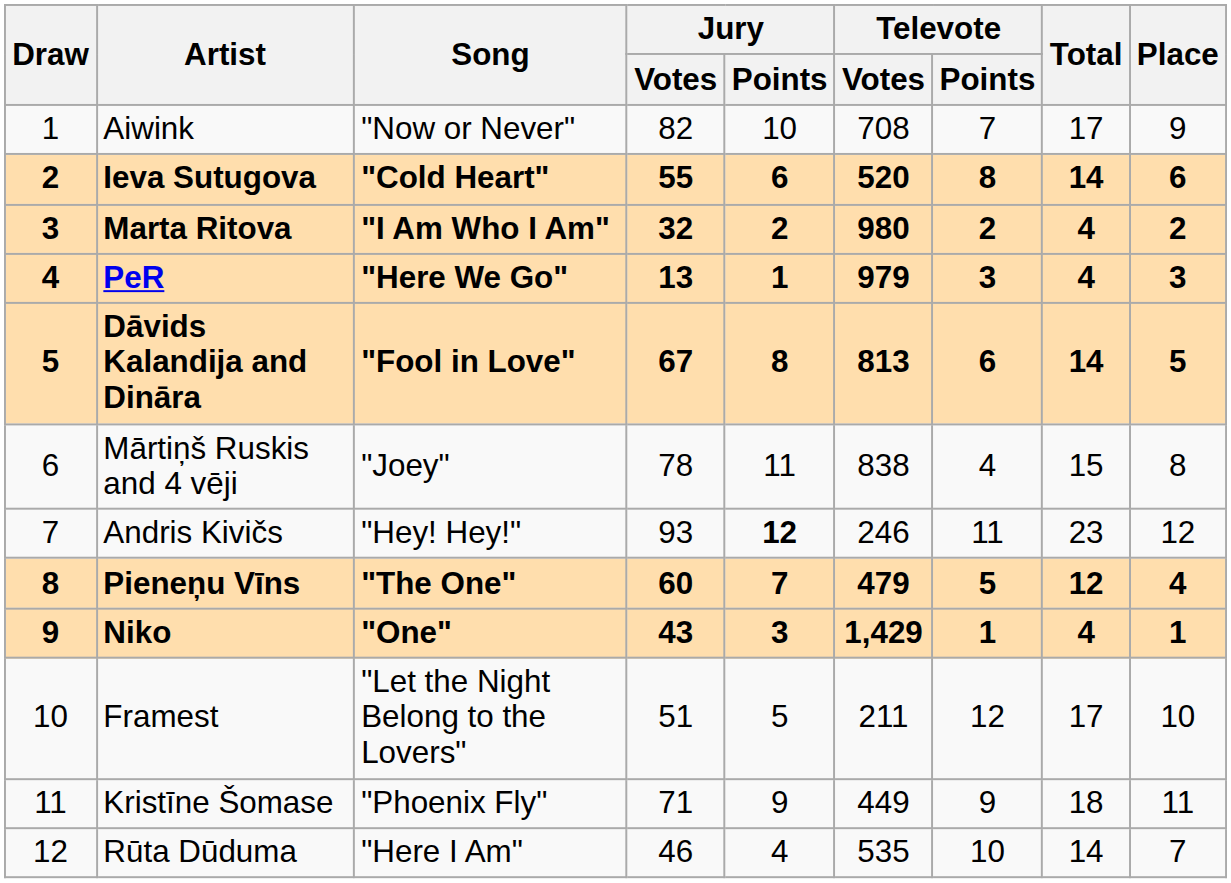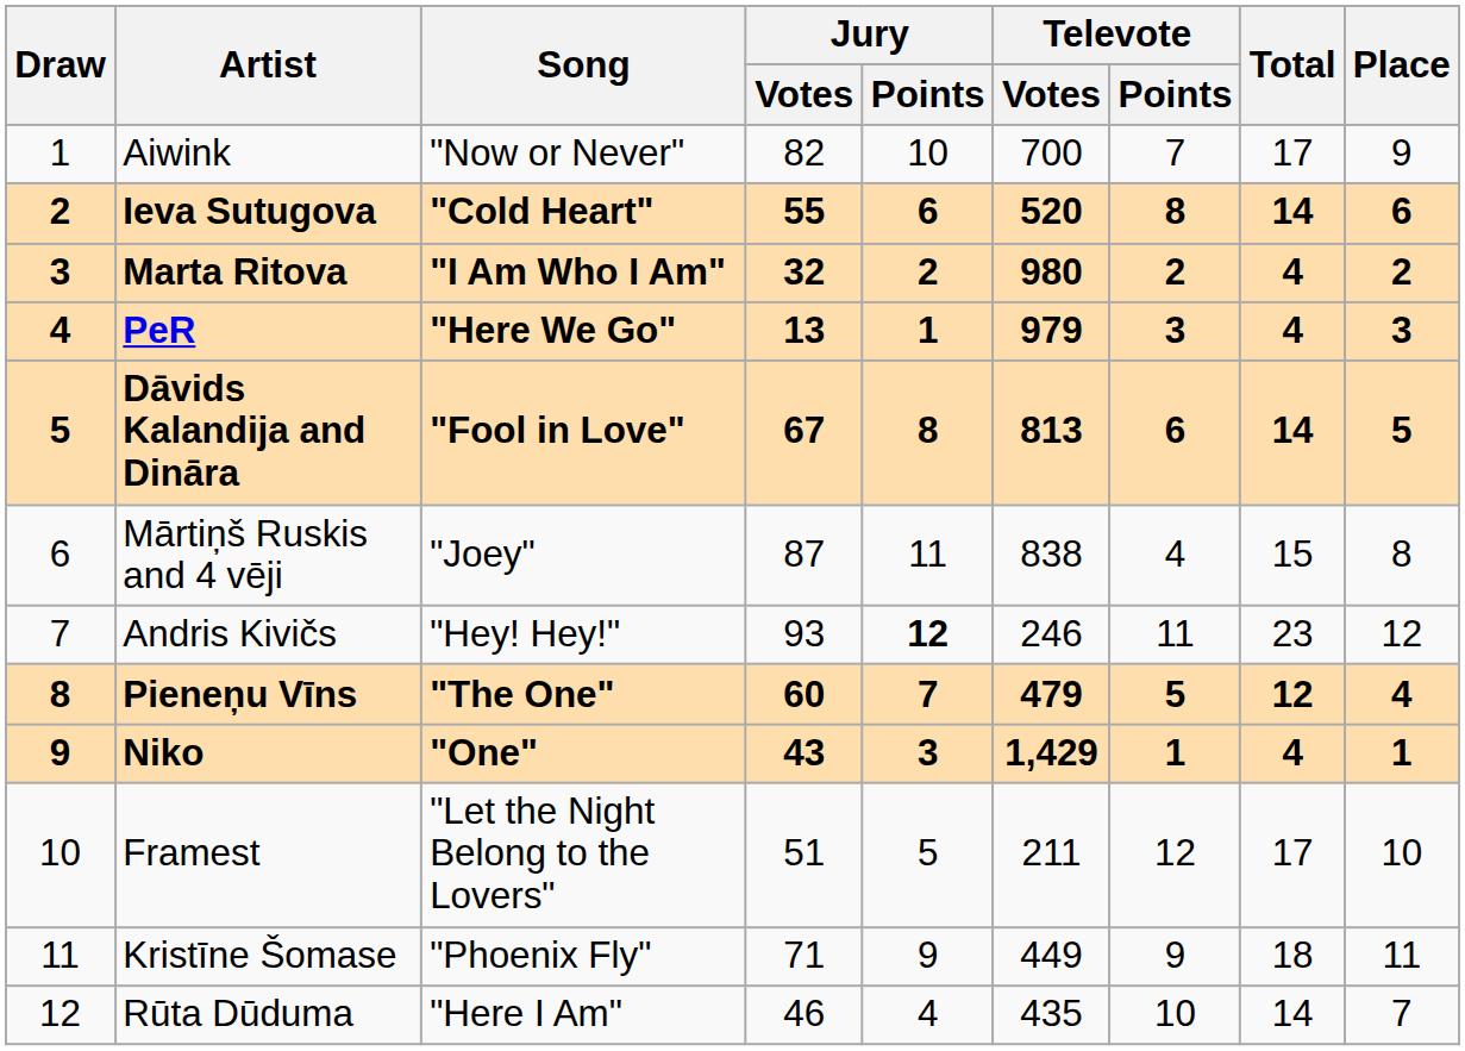Aiwink | Televote / Votes: 708 -> 700
Mārtiņš Ruskis and 4 vēji | Jury / Votes: 78 -> 87
Rūta Dūduma | Televote / Votes: 535 -> 435
